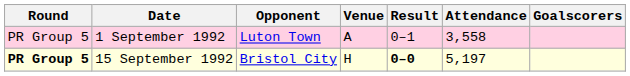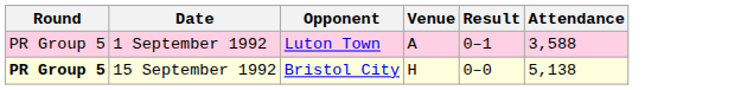- column: Goalscorers
1 September 1992 | Attendance: 3,558 -> 3,588
15 September 1992 | Result: bold -> normal
15 September 1992 | Attendance: 5,197 -> 5,138
